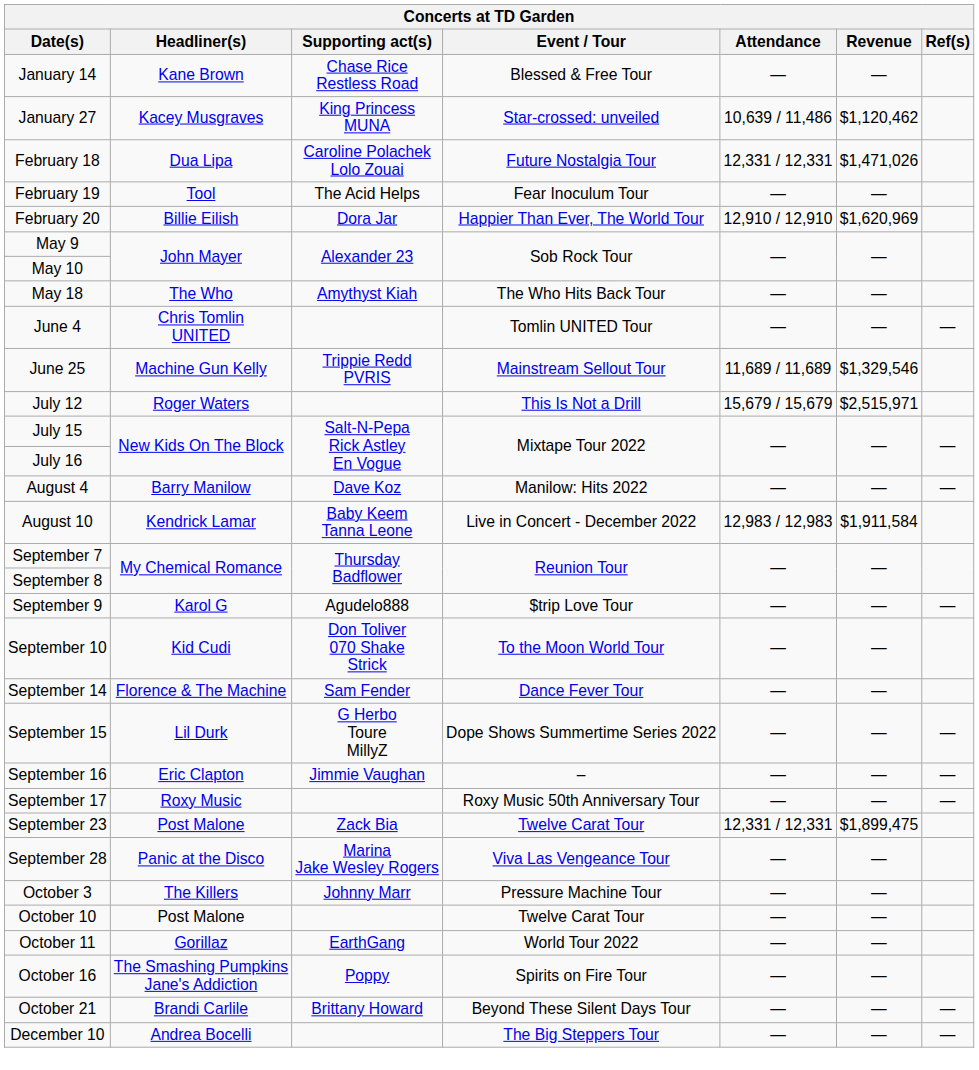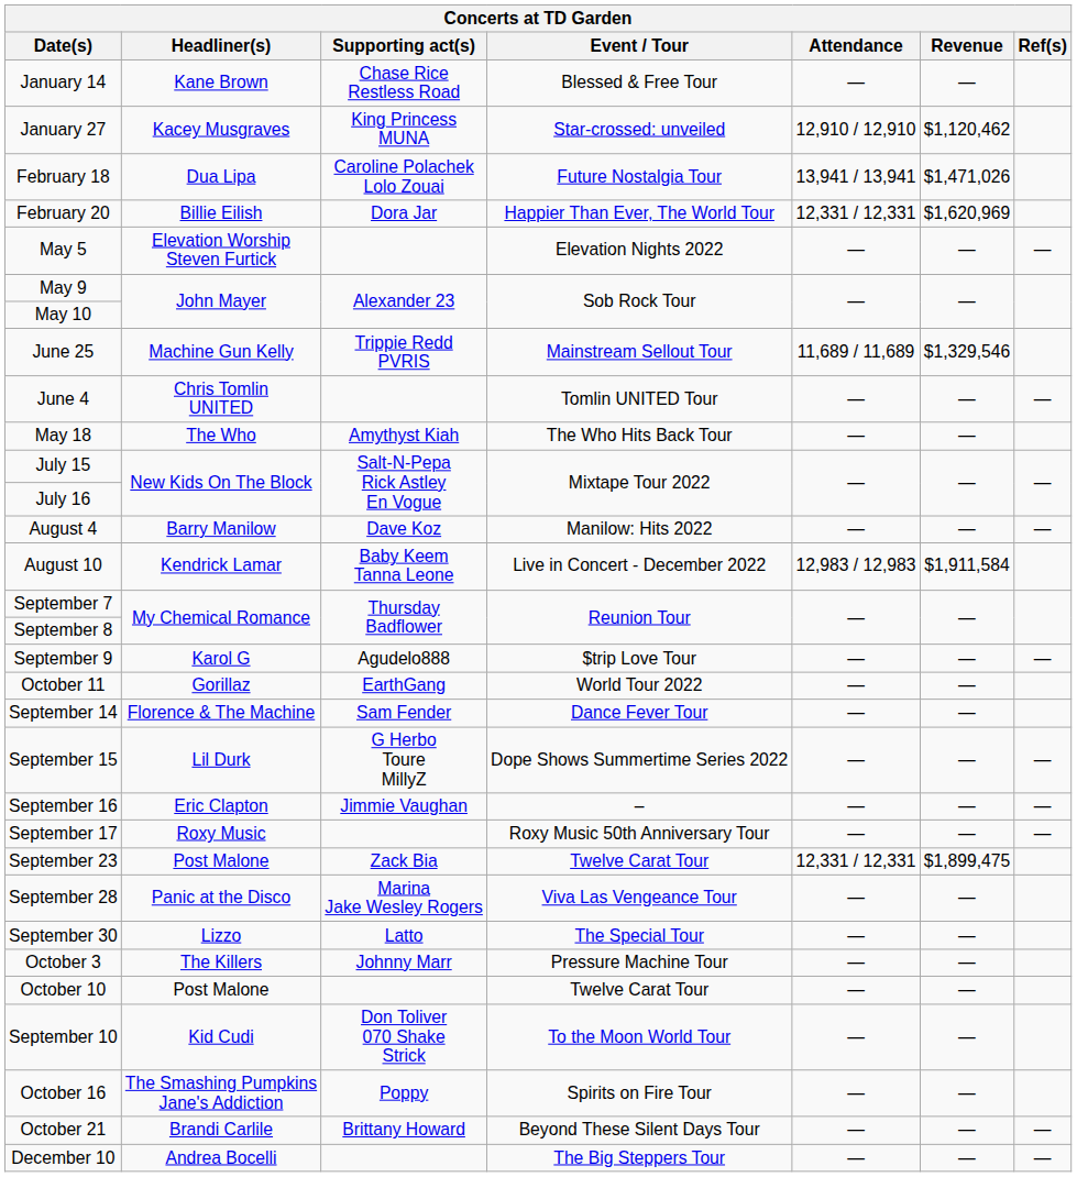January 27 | Attendance: 10,639 / 11,486 -> 12,910 / 12,910
February 18 | Attendance: 12,331 / 12,331 -> 13,941 / 13,941
- row: February 19 | Tool | The Acid Helps | Fear Inoculum Tour | — | —
February 20 | Attendance: 12,910 / 12,910 -> 12,331 / 12,331
+ row: May 5 | Elevation Worship Steven Furtick | Elevation Nights 2022 | — | — | —
rows swapped: May 18 <-> June 25
- row: July 12 | Roger Waters | This Is Not a Drill | 15,679 / 15,679 | $2,515,971
rows swapped: September 10 <-> October 11
+ row: September 30 | Lizzo | Latto | The Special Tour | — | —
